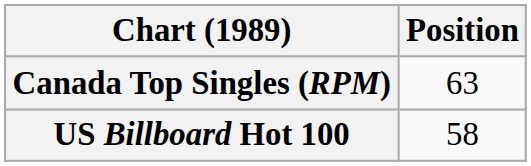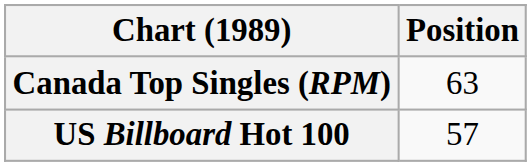US Billboard Hot 100 | Position: 58 -> 57
